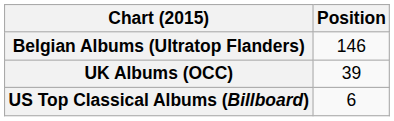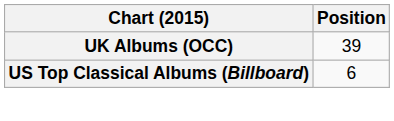- row: Belgian Albums (Ultratop Flanders) | 146
